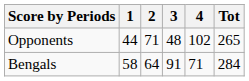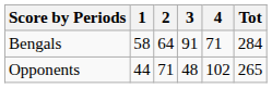rows swapped: Bengals <-> Opponents
